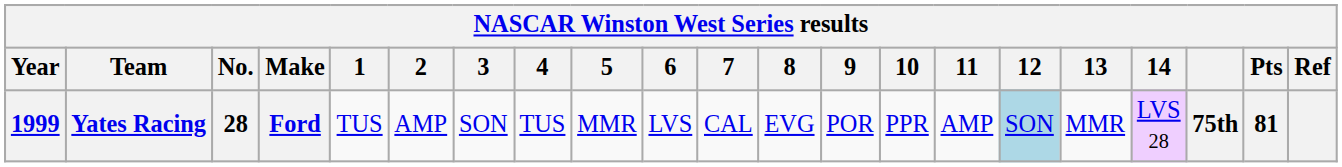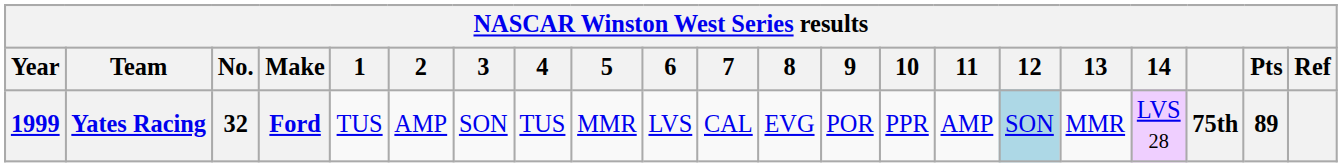Yates Racing | No.: 28 -> 32
Yates Racing | Pts: 81 -> 89
